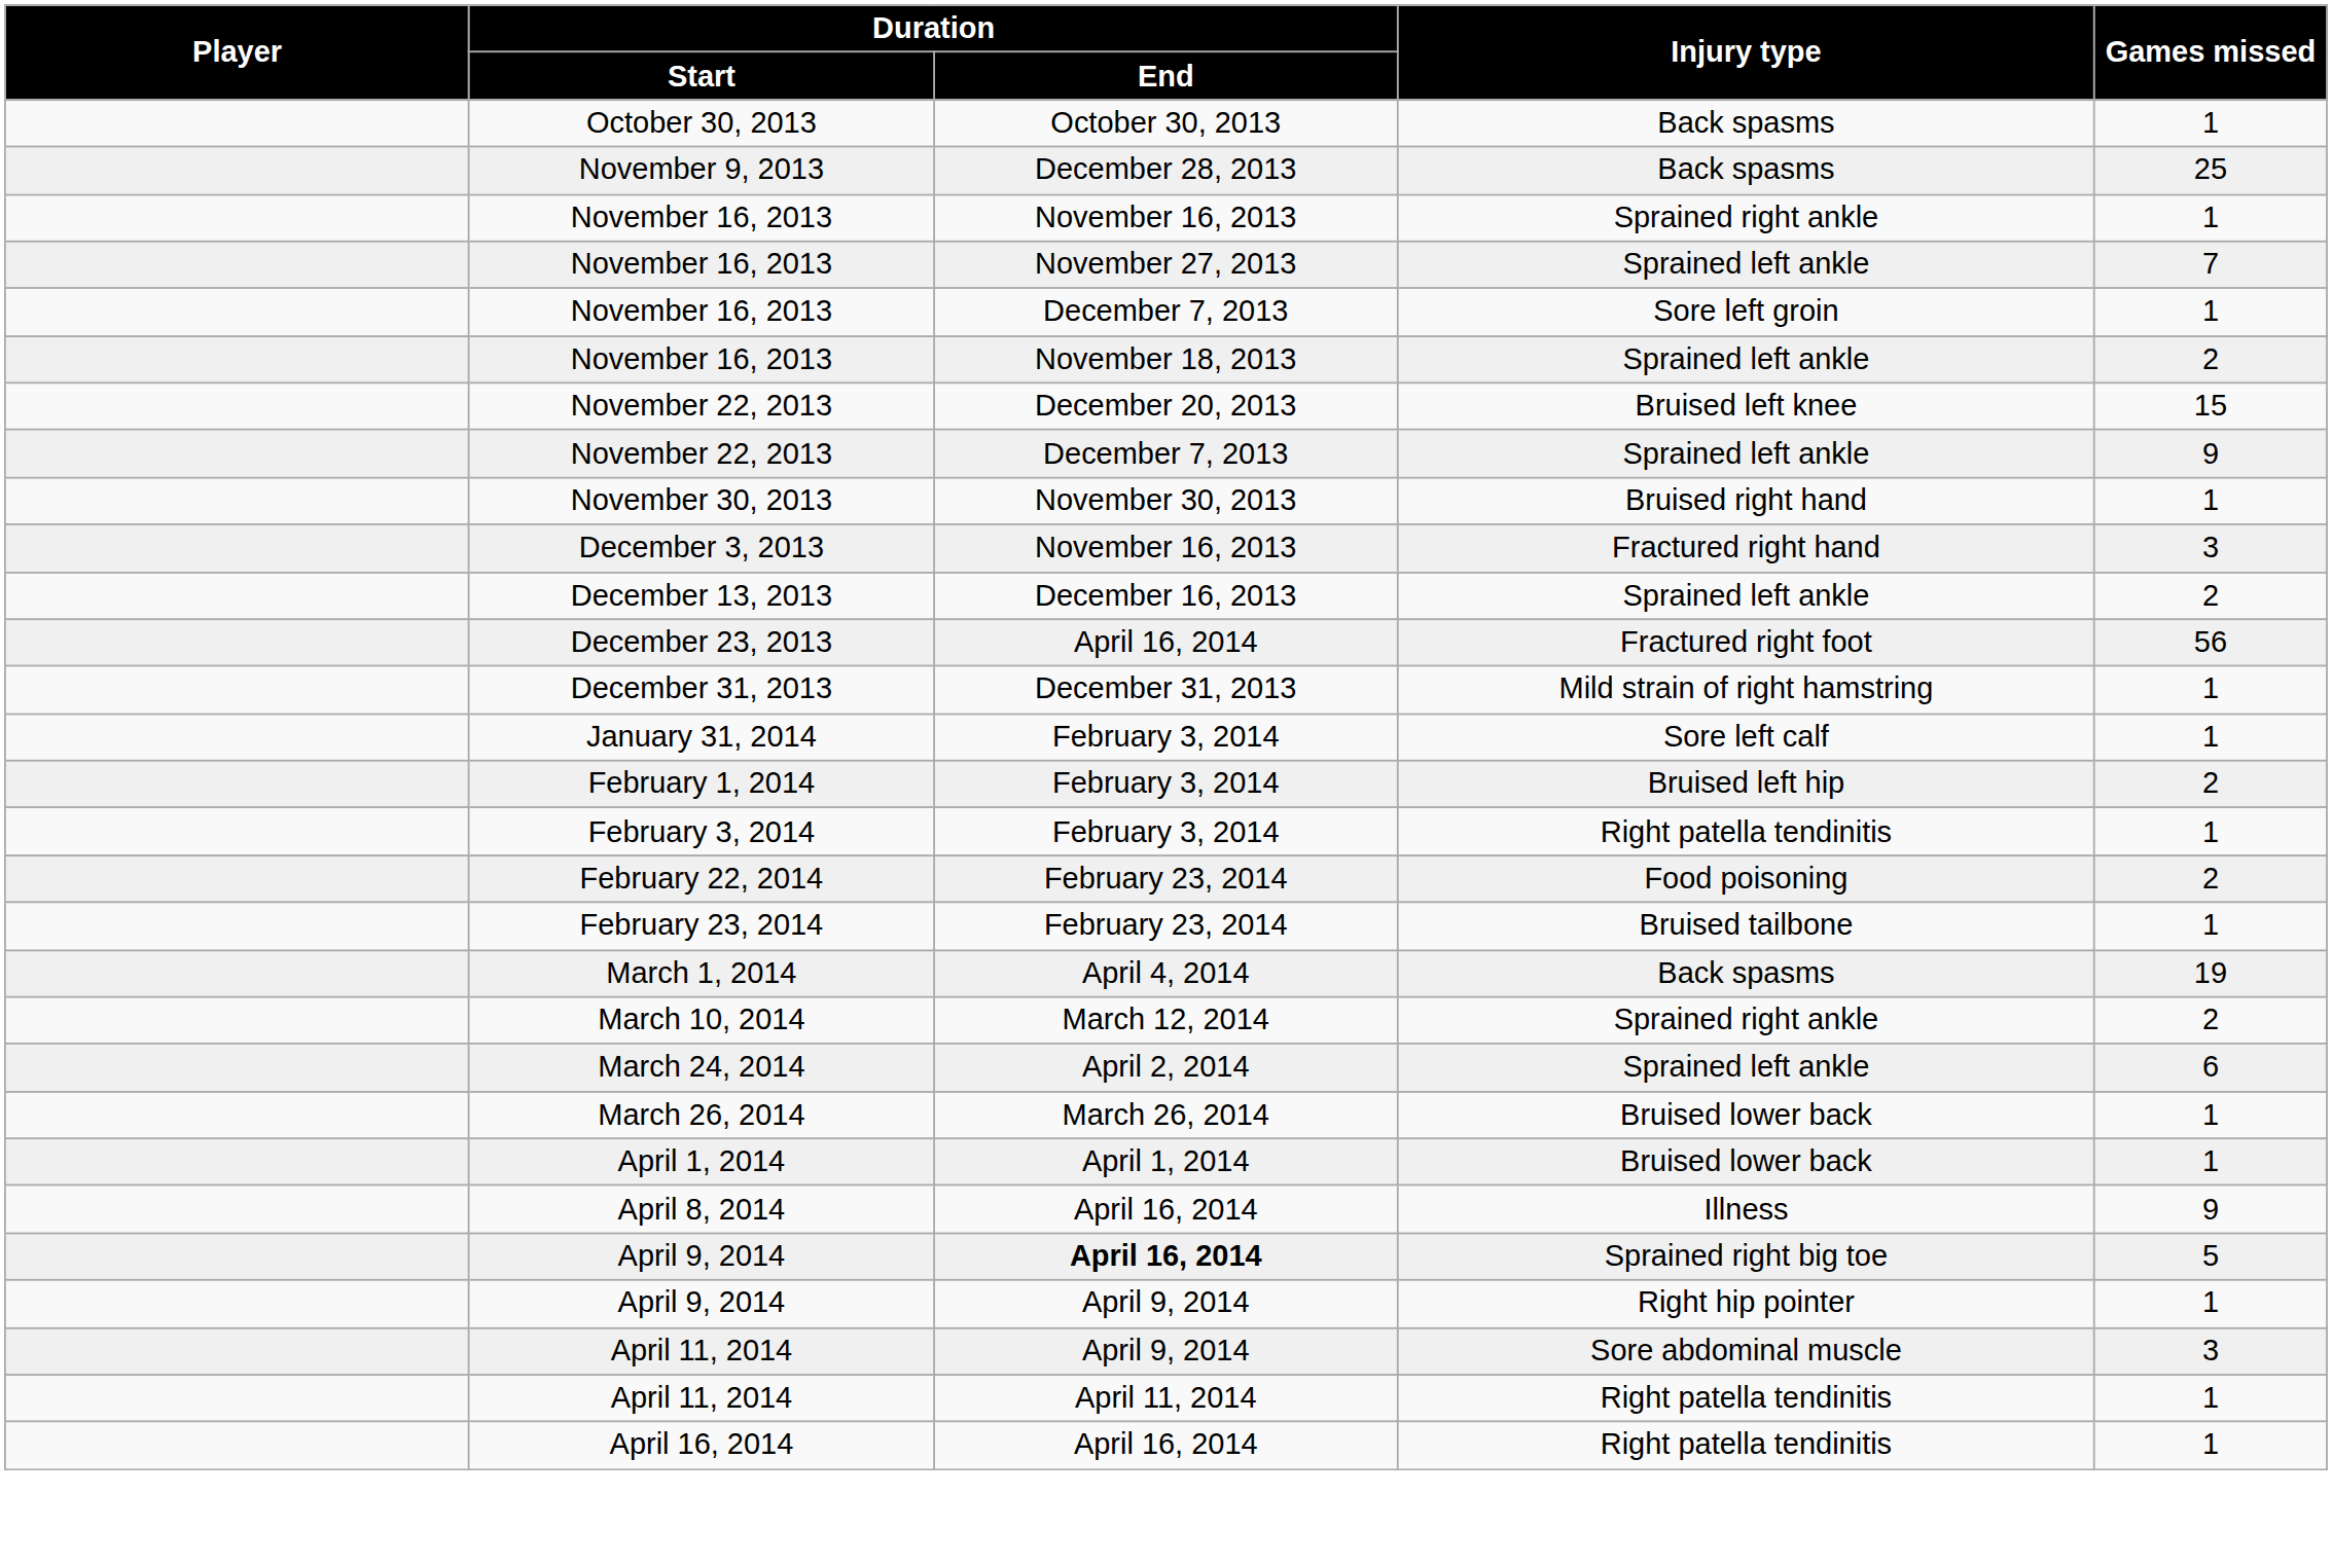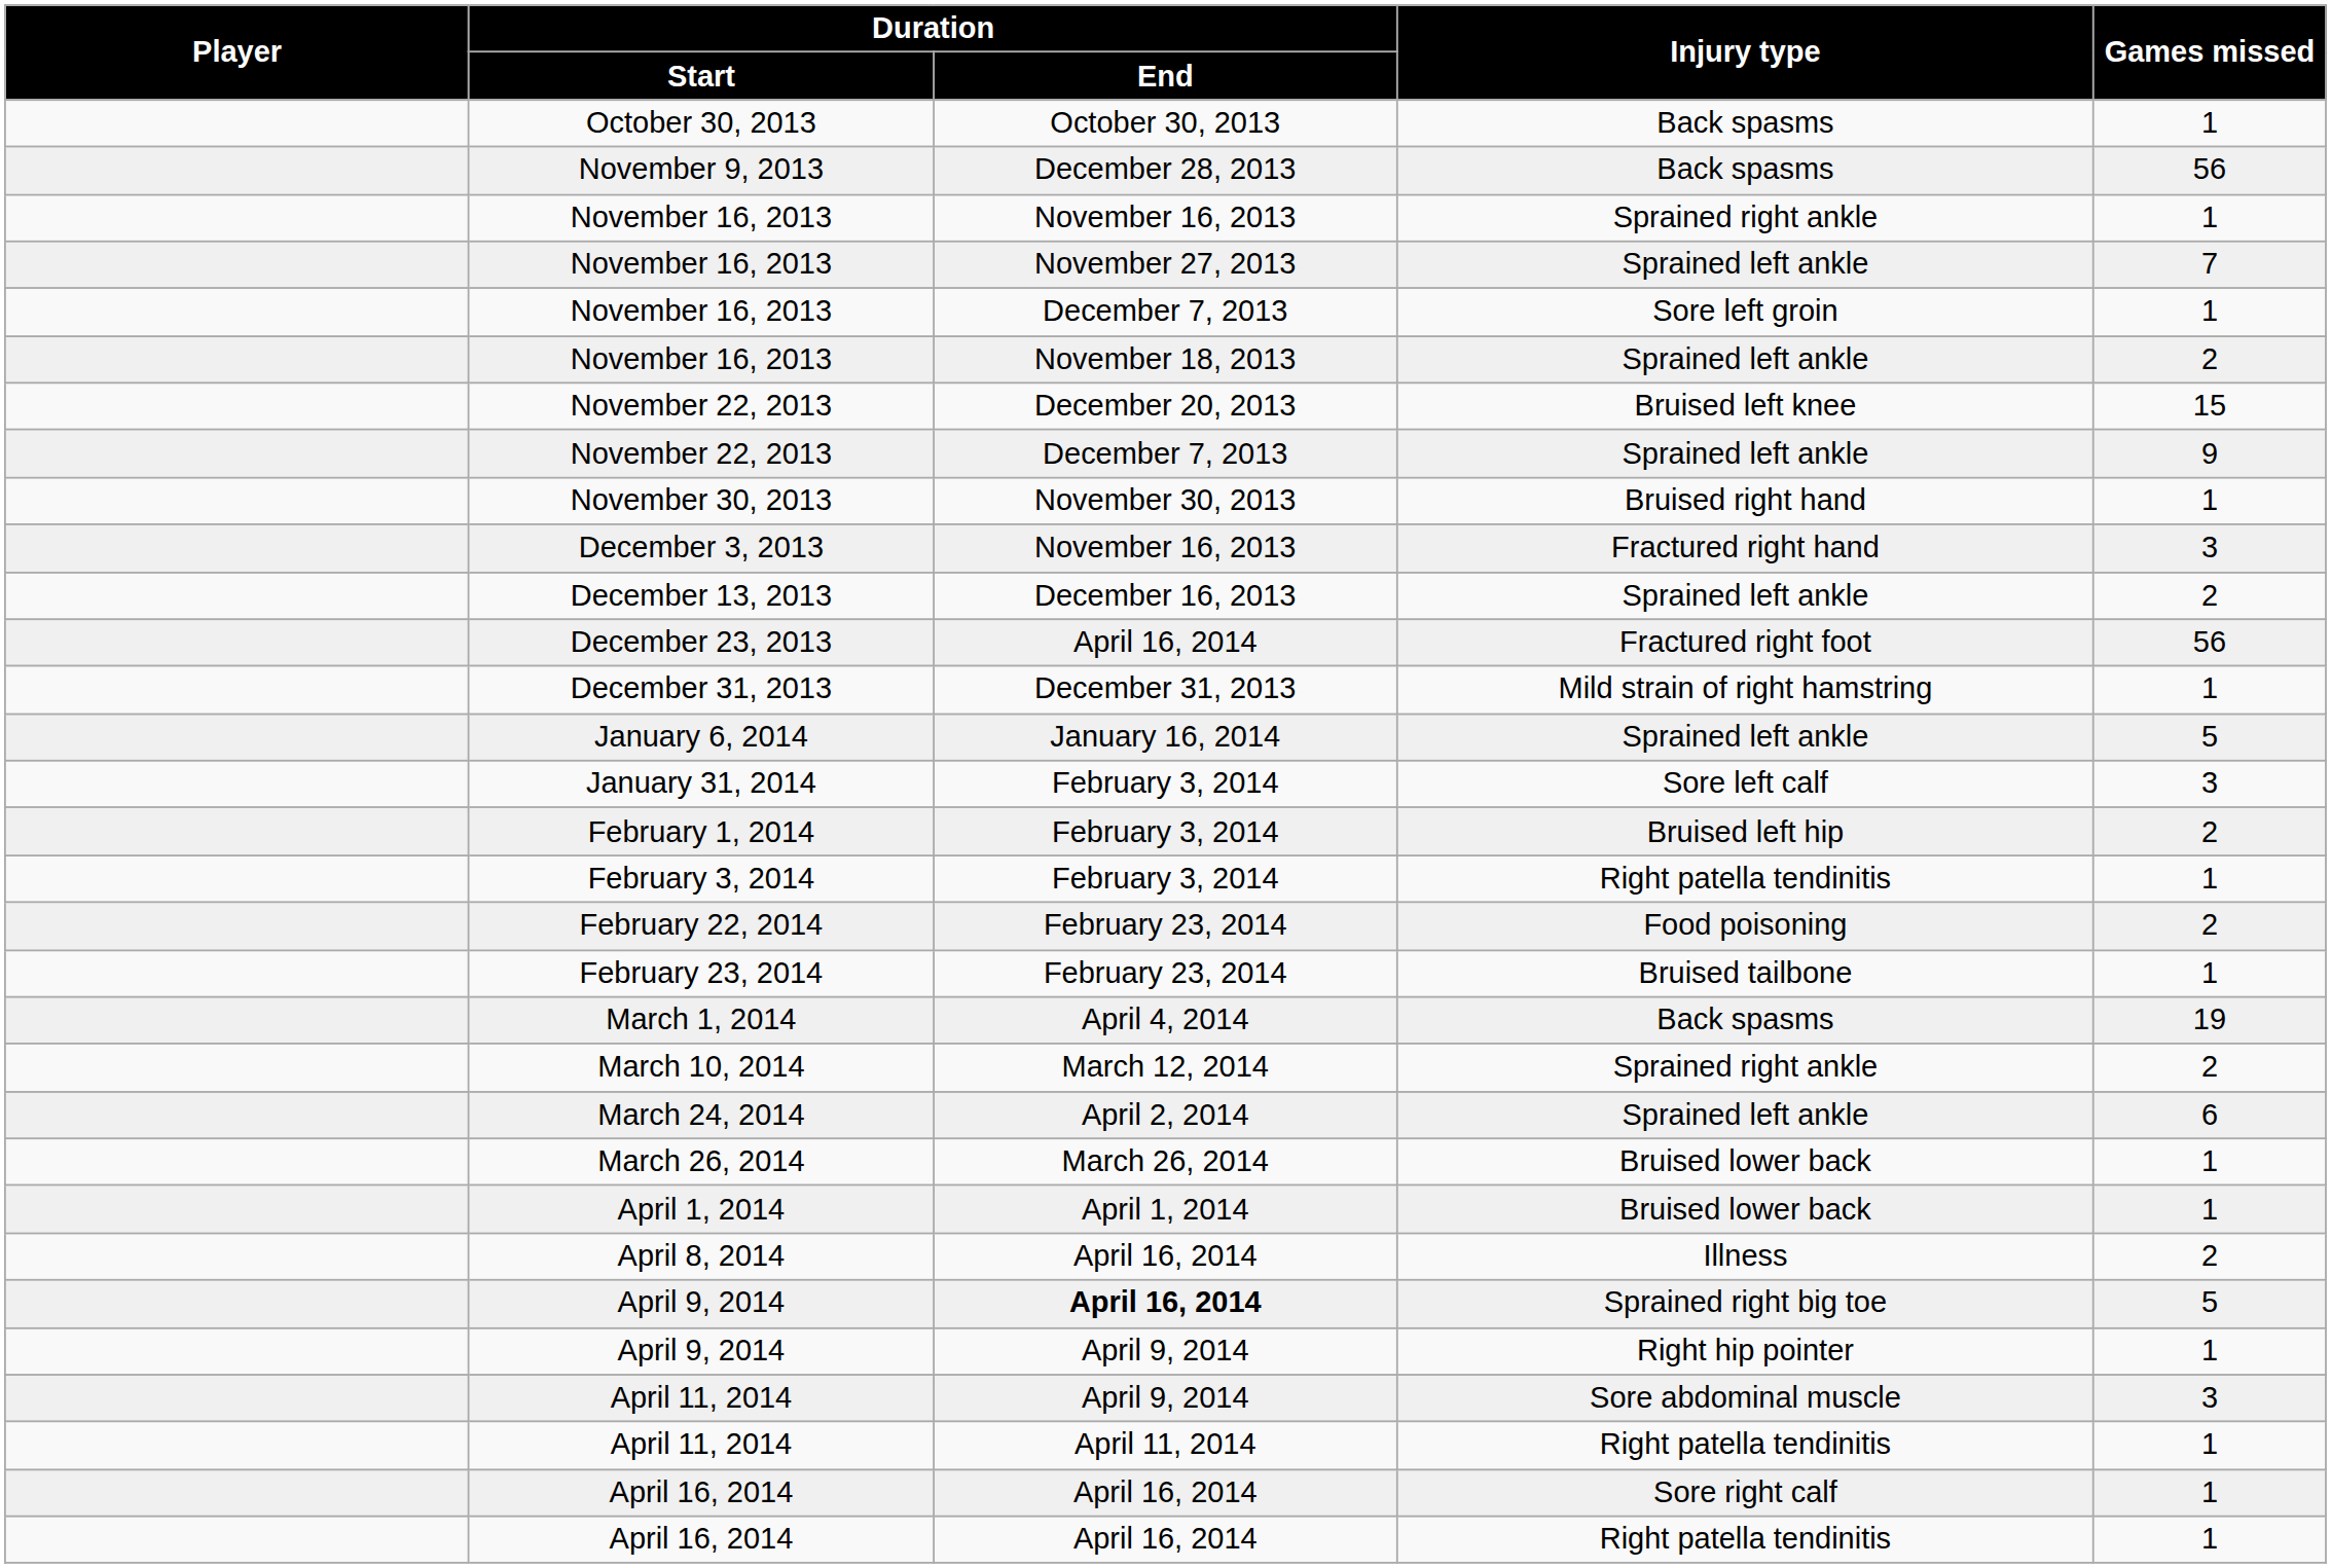November 9, 2013 | Games missed: 25 -> 56
+ row: January 6, 2014 | January 16, 2014 | Sprained left ankle | 5
January 31, 2014 | Games missed: 1 -> 3
April 8, 2014 | Games missed: 9 -> 2
+ row: April 16, 2014 | April 16, 2014 | Sore right calf | 1
